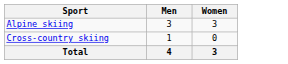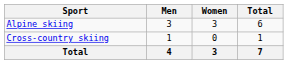+ column: Total | 6 | 1 | 7
